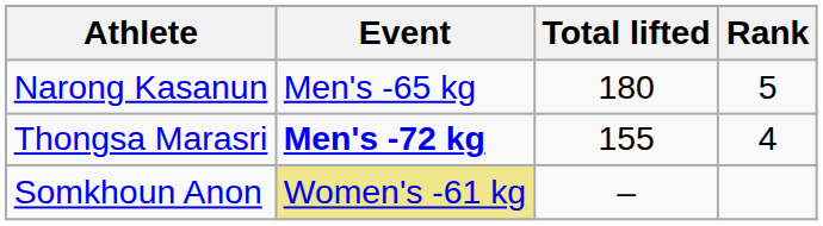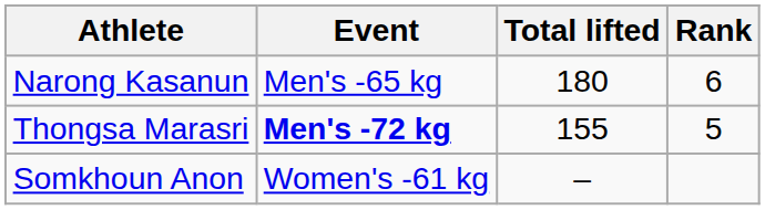Narong Kasanun | Rank: 5 -> 6
Thongsa Marasri | Rank: 4 -> 5
Somkhoun Anon | Event: khaki background -> no background
